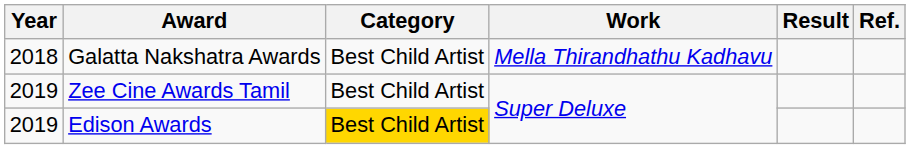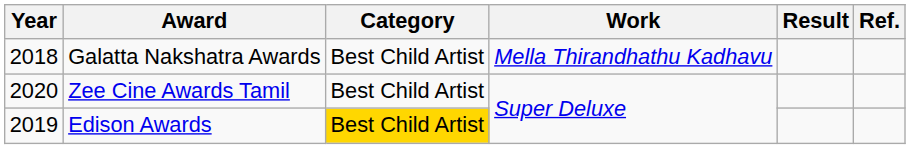Zee Cine Awards Tamil | Year: 2019 -> 2020
